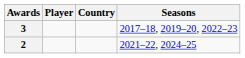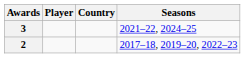3 | Seasons: 2017–18, 2019–20, 2022–23 -> 2021–22, 2024–25
2 | Seasons: 2021–22, 2024–25 -> 2017–18, 2019–20, 2022–23
